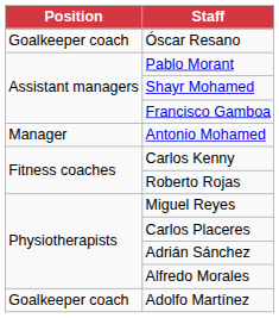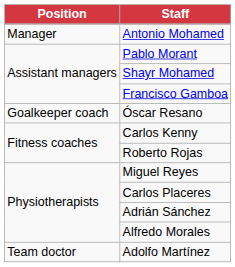rows swapped: Antonio Mohamed <-> Óscar Resano
Adolfo Martínez | Position: Goalkeeper coach -> Team doctor
